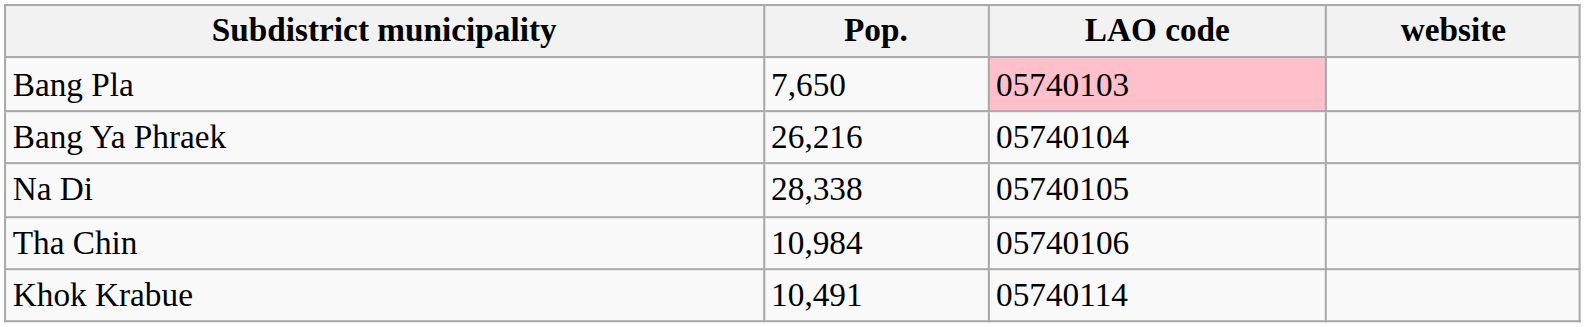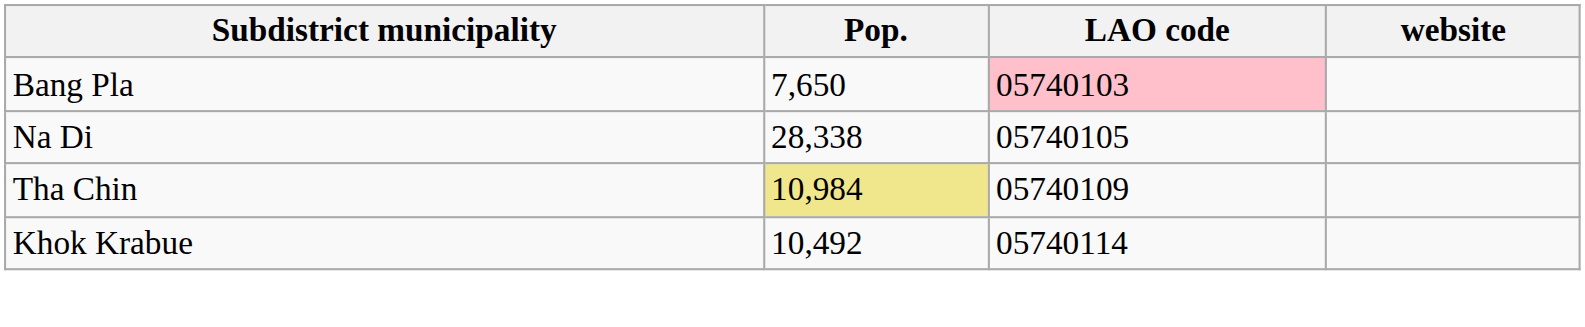- row: Bang Ya Phraek | 26,216 | 05740104
Tha Chin | Pop.: no background -> khaki background
Tha Chin | LAO code: 05740106 -> 05740109
Khok Krabue | Pop.: 10,491 -> 10,492
